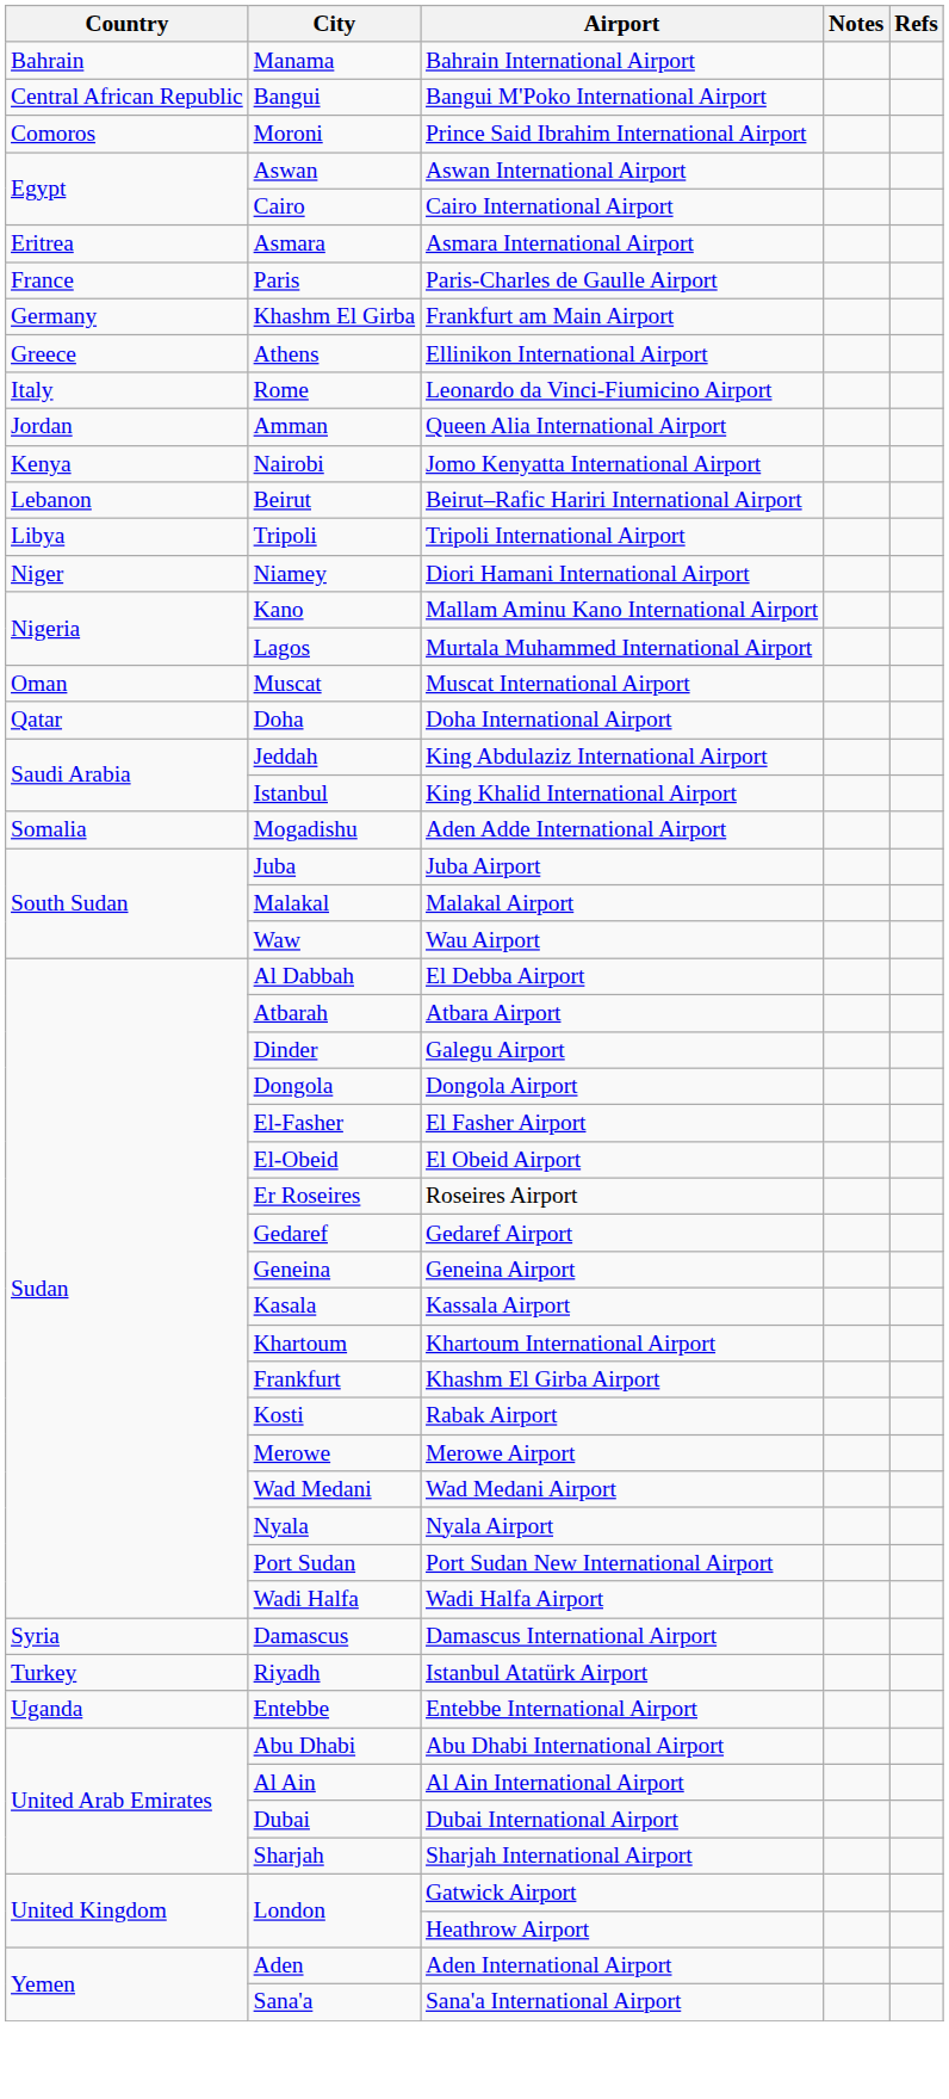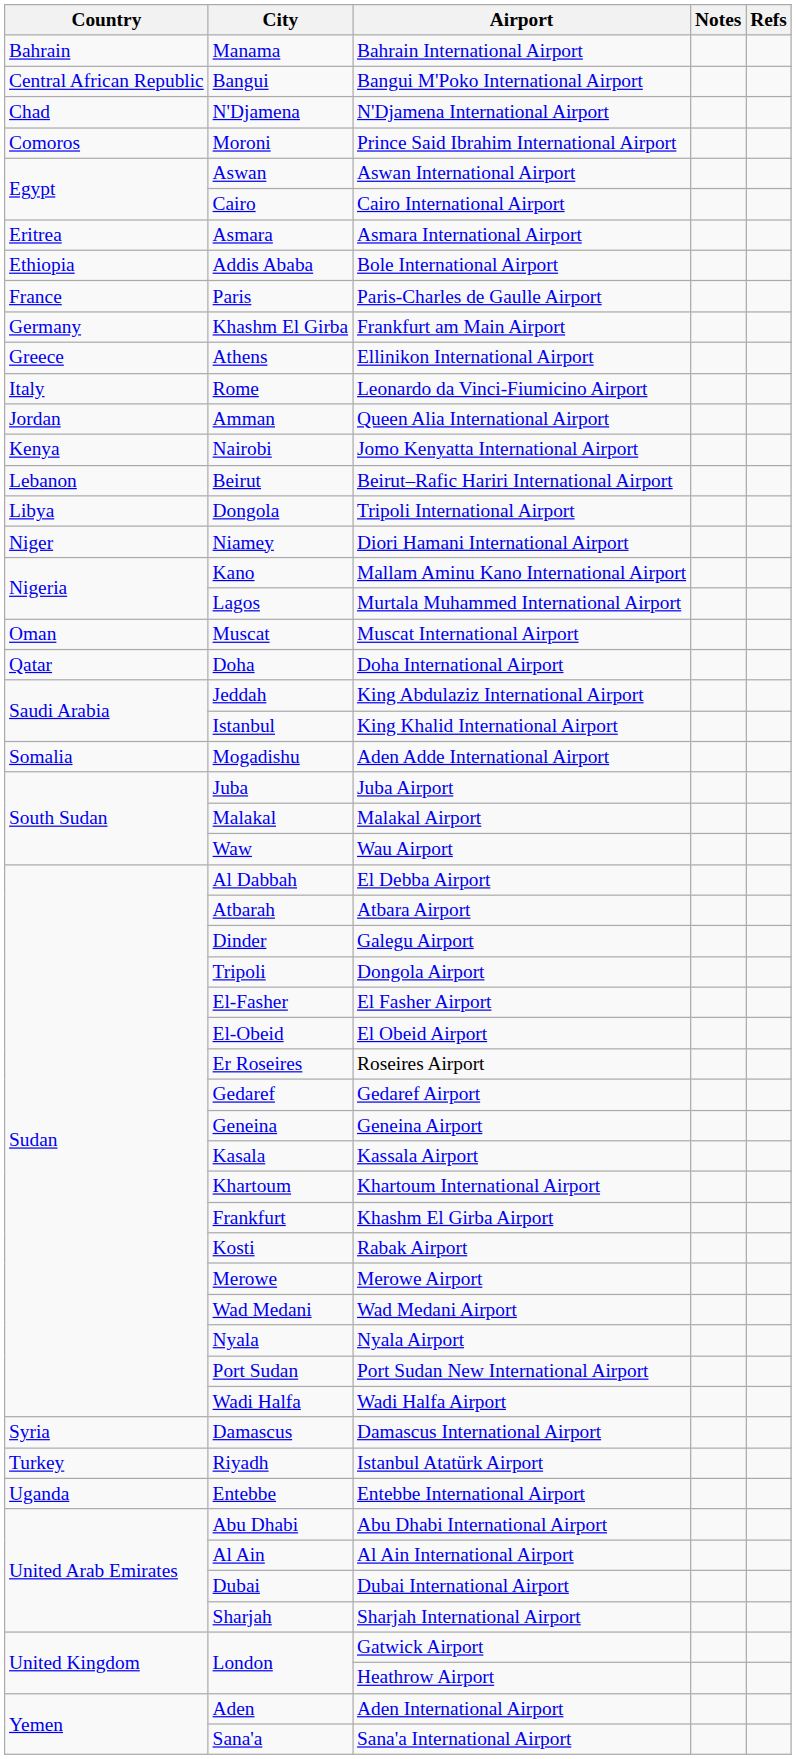+ row: Chad | N'Djamena | N'Djamena International Airport
+ row: Ethiopia | Addis Ababa | Bole International Airport
Tripoli International Airport | City: Tripoli -> Dongola
Dongola Airport | City: Dongola -> Tripoli
